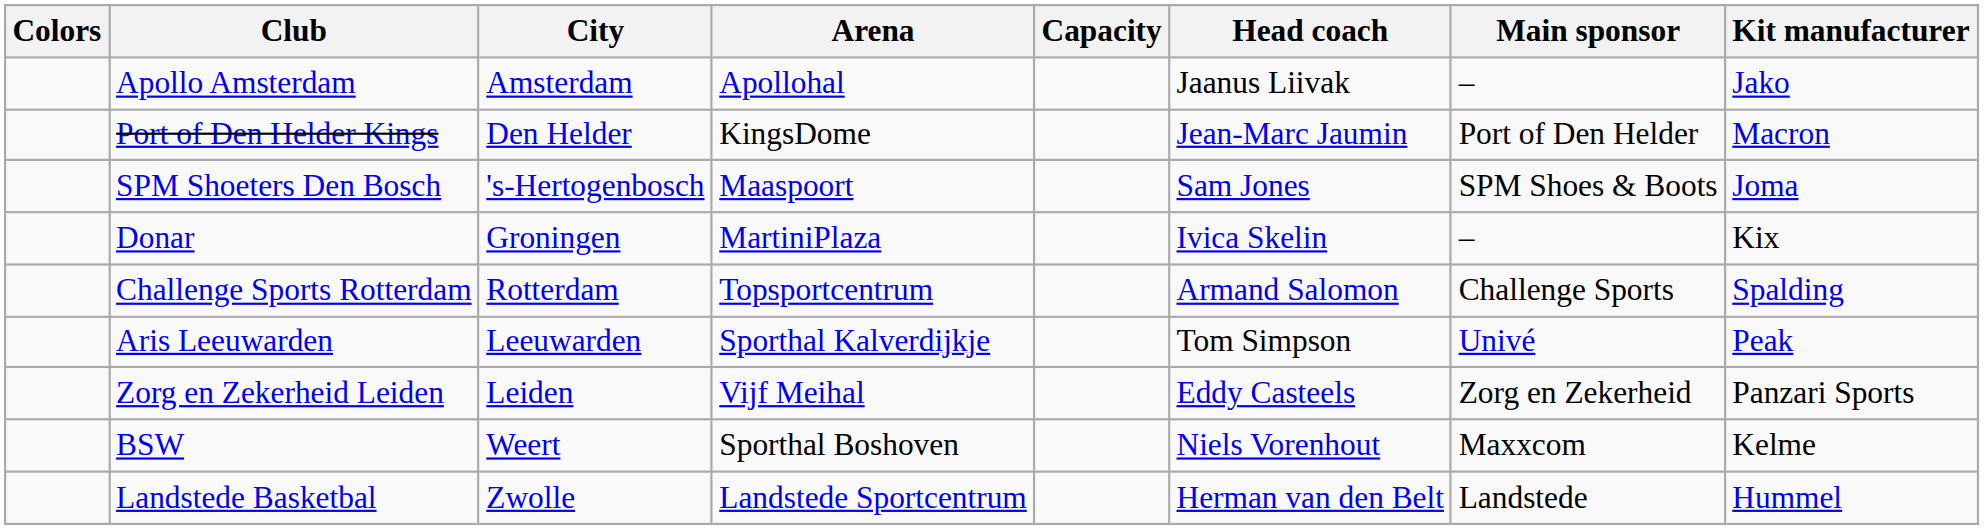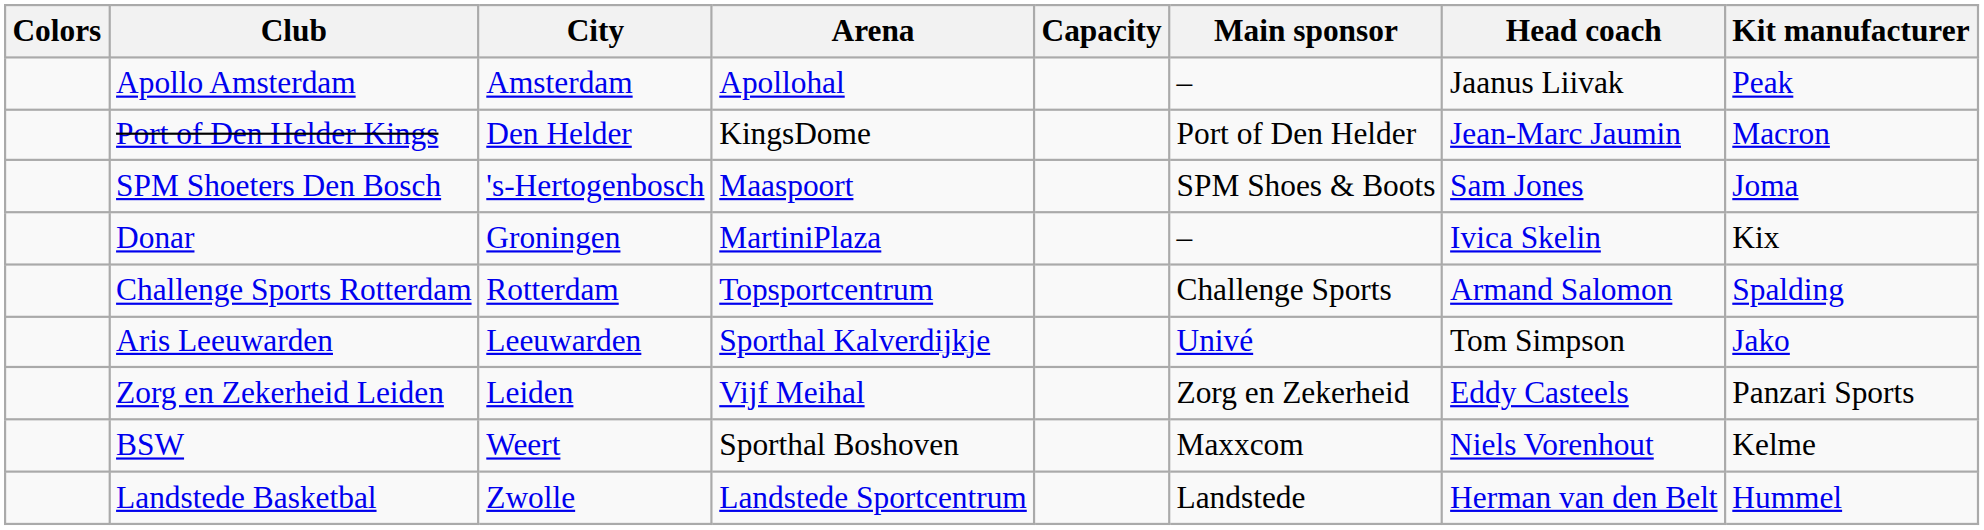columns swapped: Head coach <-> Main sponsor
Apollo Amsterdam | Kit manufacturer: Jako -> Peak
Aris Leeuwarden | Kit manufacturer: Peak -> Jako
